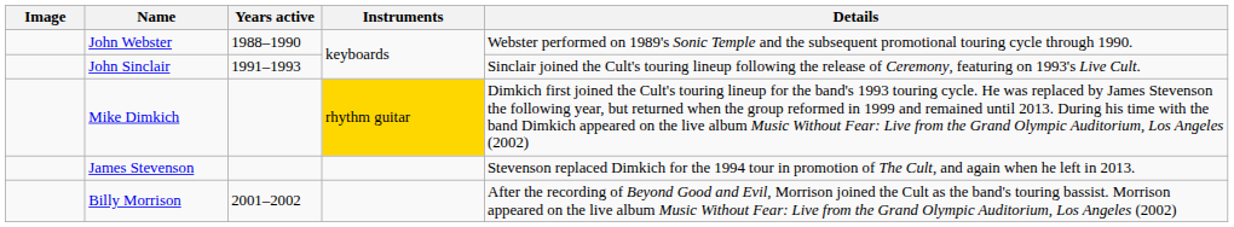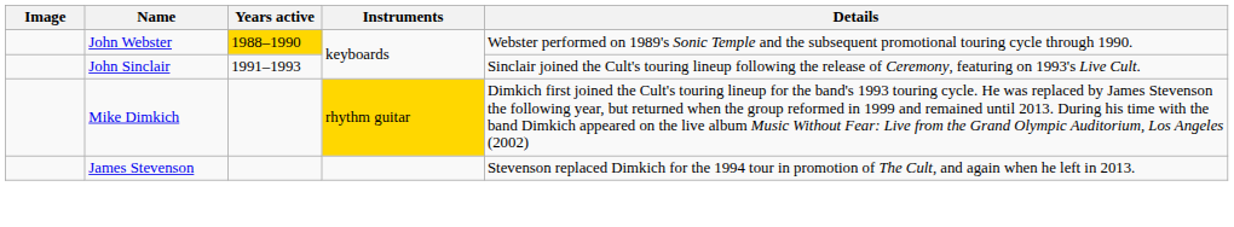John Webster | Years active: no background -> gold background
- row: Billy Morrison | 2001–2002 | After the recording of Beyond Good and Evil, Morrison joined the Cult as the band's touring bassist. Morrison appeared on the live album Music Without Fear: Live from the Grand Olympic Auditorium, Los Angeles (2002)
